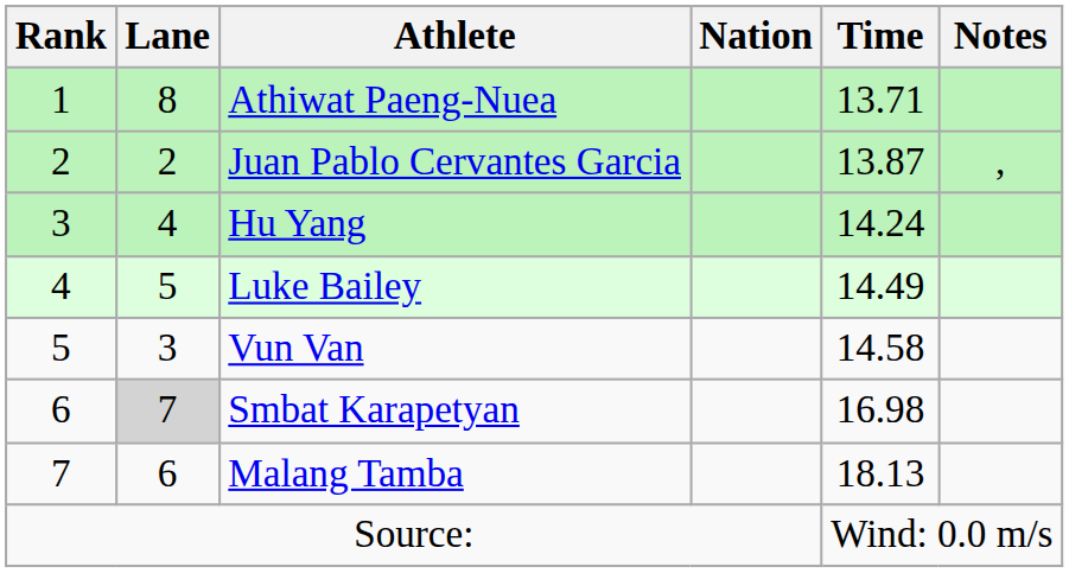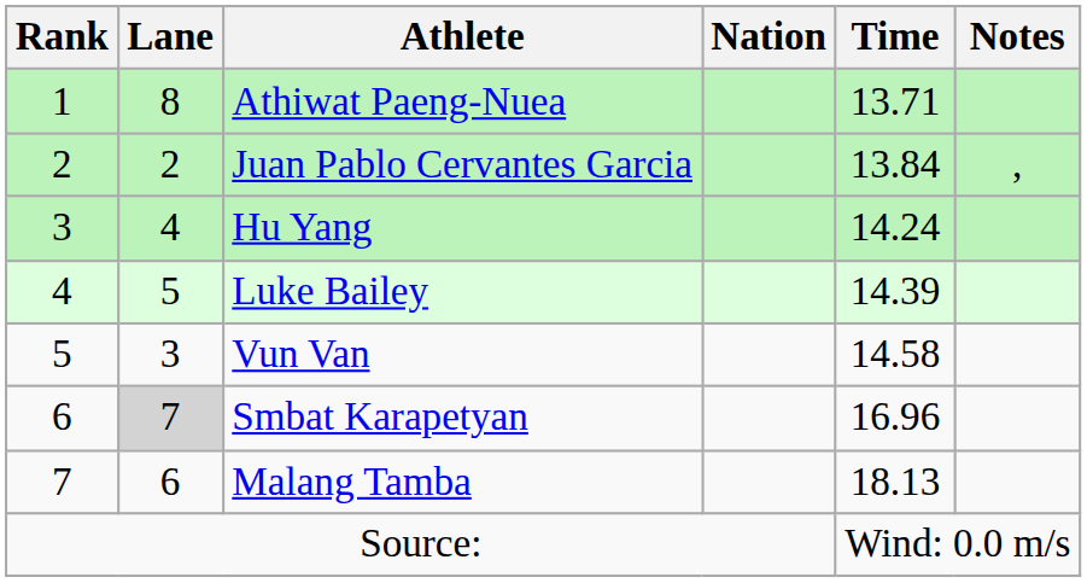Juan Pablo Cervantes Garcia | Time: 13.87 -> 13.84
Luke Bailey | Time: 14.49 -> 14.39
Smbat Karapetyan | Time: 16.98 -> 16.96
